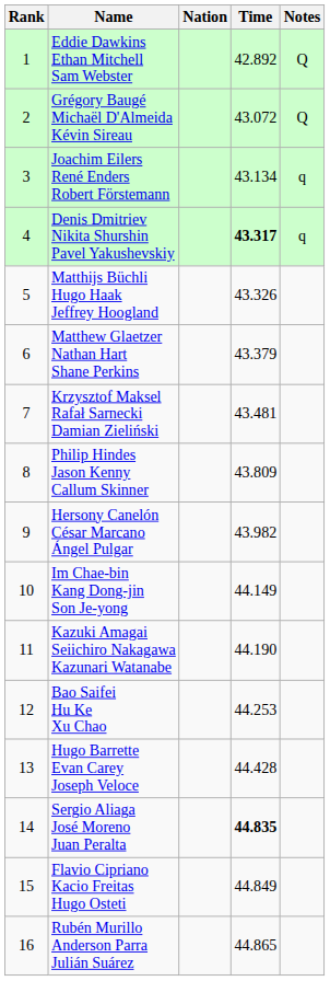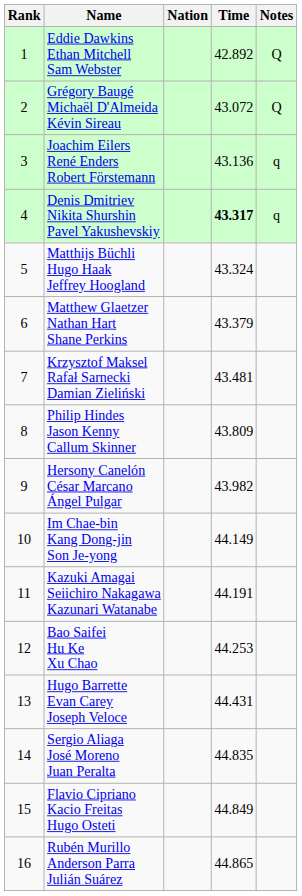Joachim Eilers René Enders Robert Förstemann | Time: 43.134 -> 43.136
Matthijs Büchli Hugo Haak Jeffrey Hoogland | Time: 43.326 -> 43.324
Kazuki Amagai Seiichiro Nakagawa Kazunari Watanabe | Time: 44.190 -> 44.191
Hugo Barrette Evan Carey Joseph Veloce | Time: 44.428 -> 44.431
Sergio Aliaga José Moreno Juan Peralta | Time: bold -> normal
